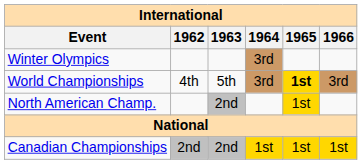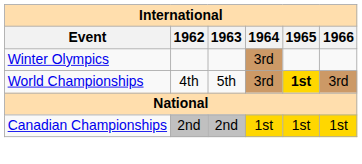- row: North American Champ. | 2nd | 1st
